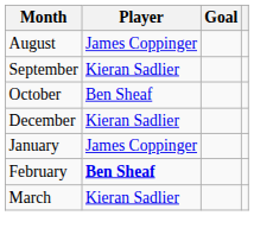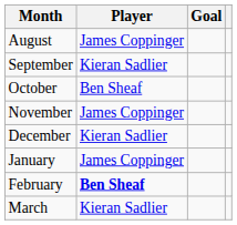+ row: November | James Coppinger
